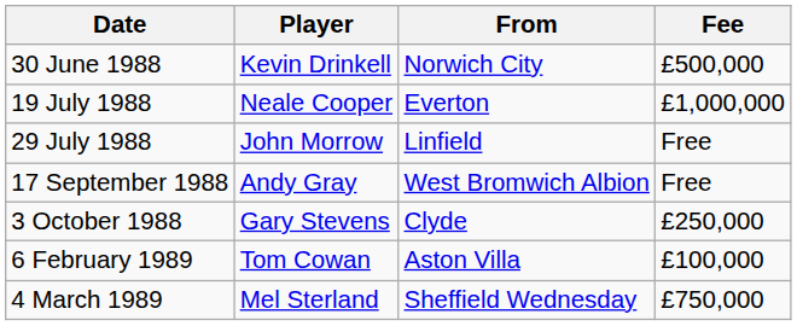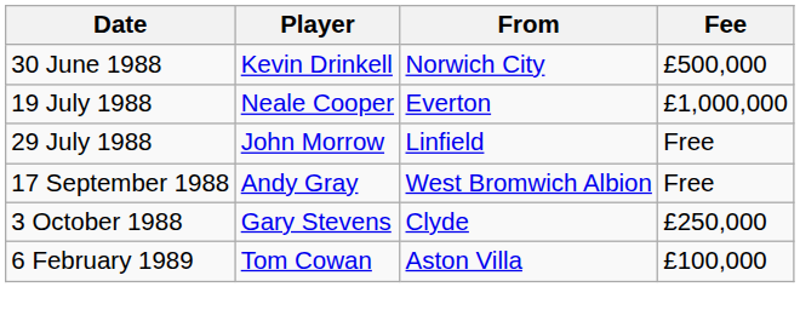- row: 4 March 1989 | Mel Sterland | Sheffield Wednesday | £750,000
